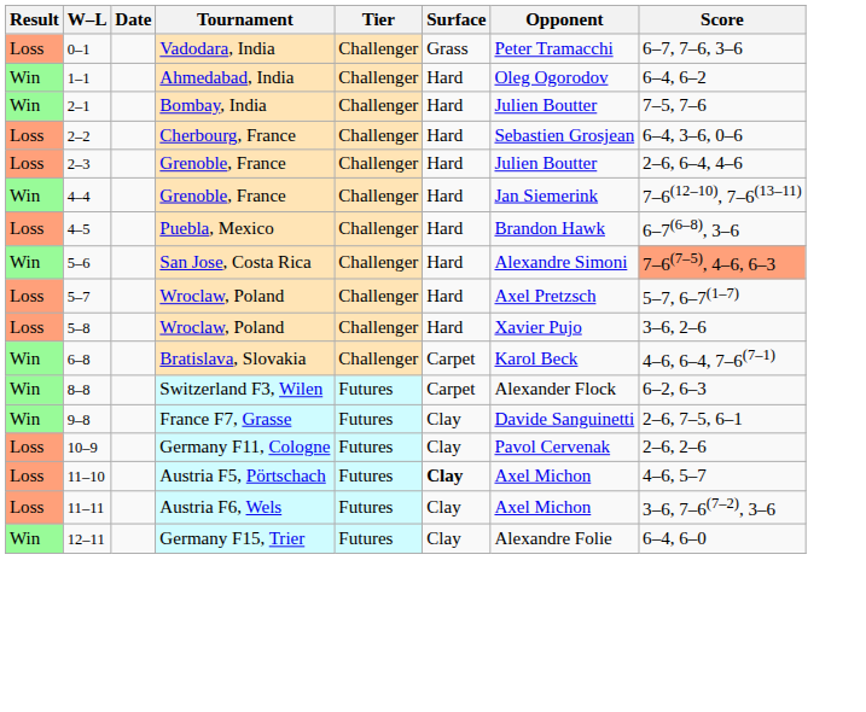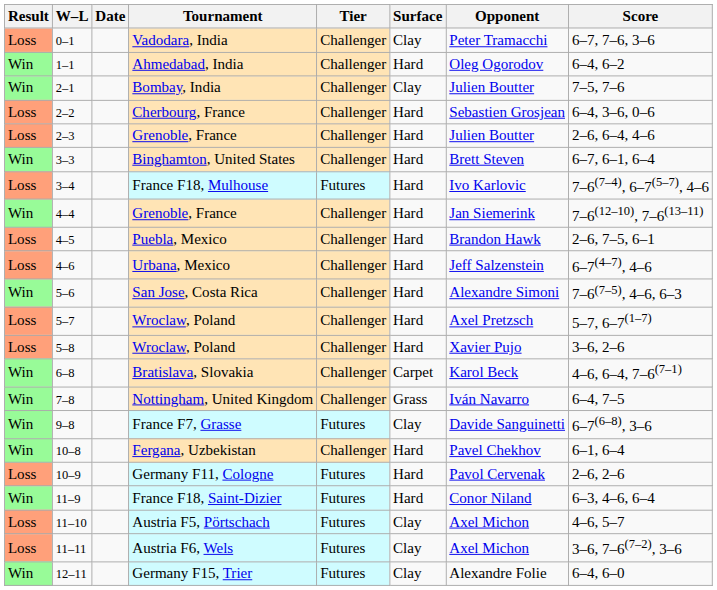Vadodara, India | Surface: Grass -> Clay
Bombay, India | Surface: Hard -> Clay
+ row: Win | 3–3 | Binghamton, United States | Challenger | Hard | Brett Steven | 6–7, 6–1, 6–4
+ row: Loss | 3–4 | France F18, Mulhouse | Futures | Hard | Ivo Karlovic | 7–6(7–4), 6–7(5–7), 4–6
Puebla, Mexico | Score: 6–7(6–8), 3–6 -> 2–6, 7–5, 6–1
+ row: Loss | 4–6 | Urbana, Mexico | Challenger | Hard | Jeff Salzenstein | 6–7(4–7), 4–6
San Jose, Costa Rica | Score: lightsalmon background -> no background
+ row: Win | 7–8 | Nottingham, United Kingdom | Challenger | Grass | Iván Navarro | 6–4, 7–5
- row: Win | 8–8 | Switzerland F3, Wilen | Futures | Carpet | Alexander Flock | 6–2, 6–3
France F7, Grasse | Score: 2–6, 7–5, 6–1 -> 6–7(6–8), 3–6
+ row: Win | 10–8 | Fergana, Uzbekistan | Challenger | Hard | Pavel Chekhov | 6–1, 6–4
Germany F11, Cologne | Surface: Clay -> Hard
+ row: Win | 11–9 | France F18, Saint-Dizier | Futures | Hard | Conor Niland | 6–3, 4–6, 6–4
Austria F5, Pörtschach | Surface: bold -> normal
